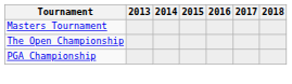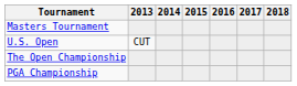+ row: U.S. Open | CUT
